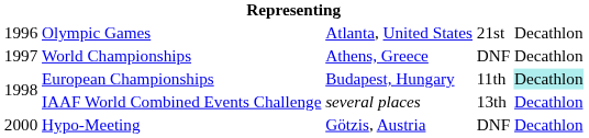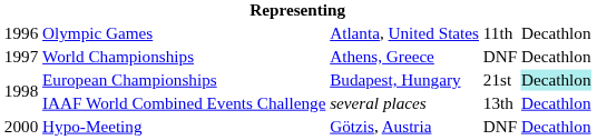Olympic Games | column 4: 21st -> 11th
European Championships | column 4: 11th -> 21st
